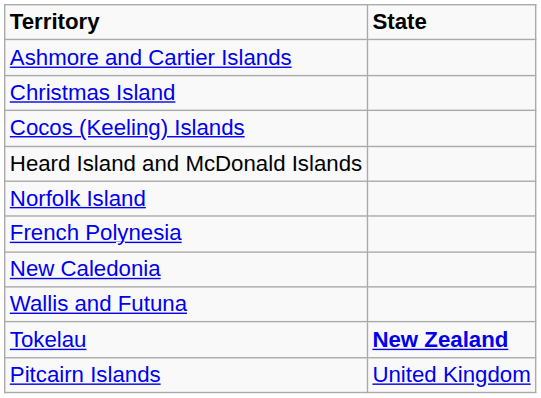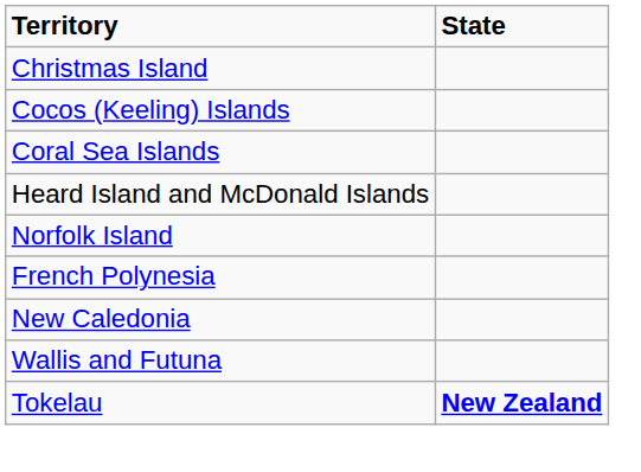- row: Ashmore and Cartier Islands
+ row: Coral Sea Islands
- row: Pitcairn Islands | United Kingdom
